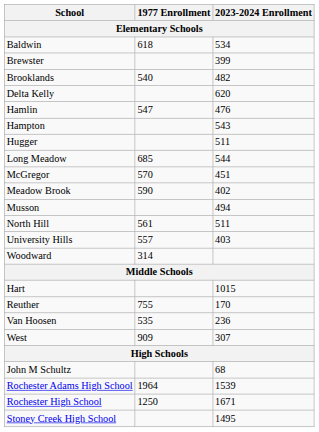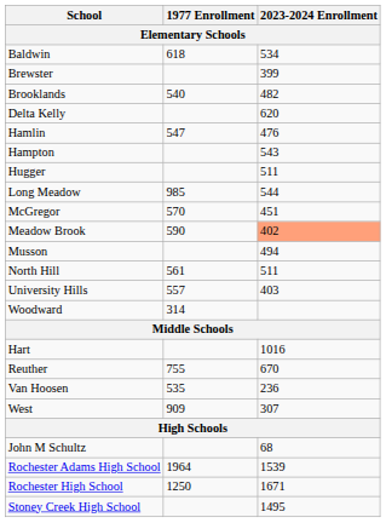Long Meadow | 1977 Enrollment: 685 -> 985
Meadow Brook | 2023-2024 Enrollment: no background -> lightsalmon background
Hart | 2023-2024 Enrollment: 1015 -> 1016
Reuther | 2023-2024 Enrollment: 170 -> 670
